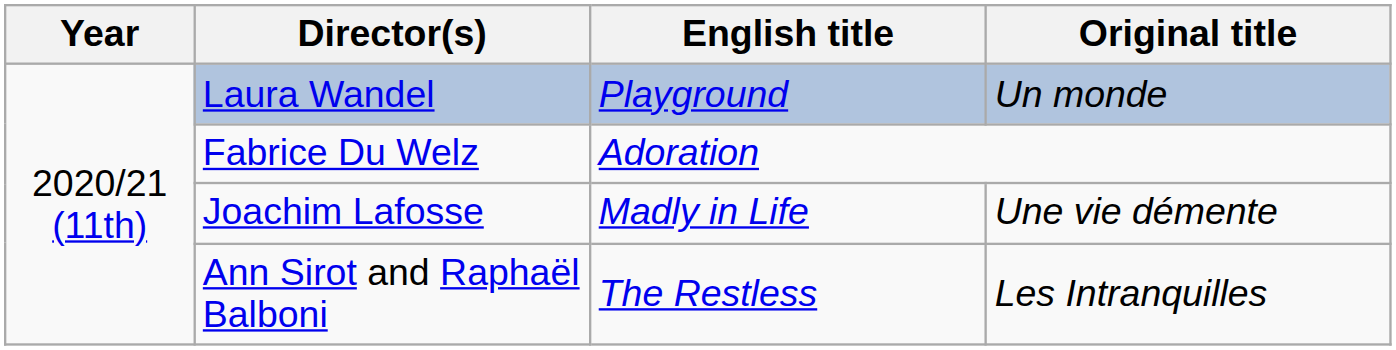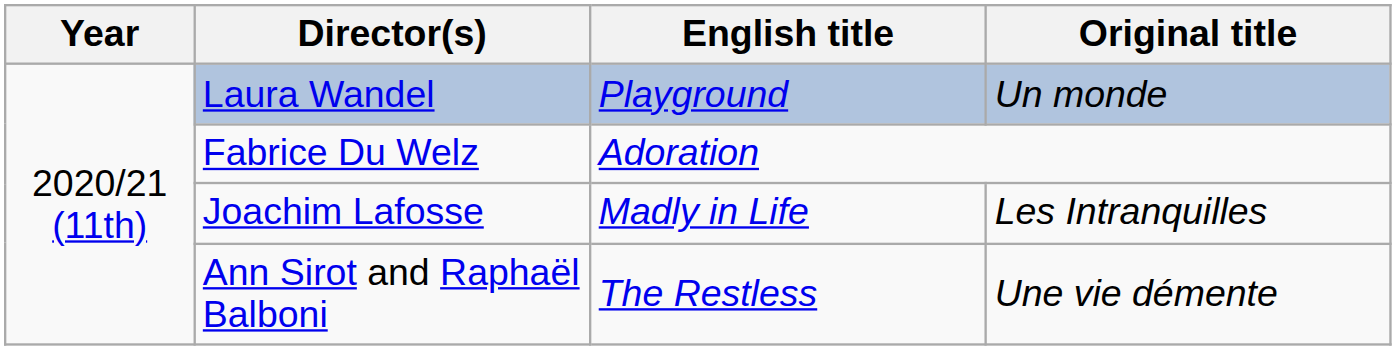Joachim Lafosse | Original title: Une vie démente -> Les Intranquilles
Ann Sirot and Raphaël Balboni | Original title: Les Intranquilles -> Une vie démente
